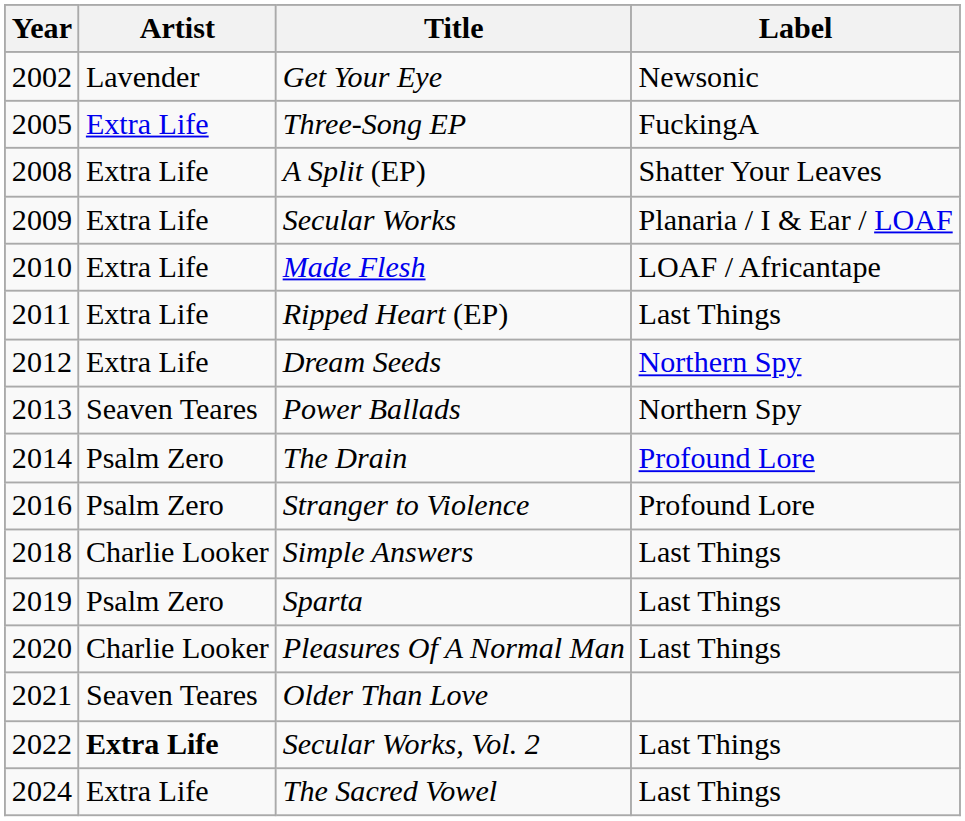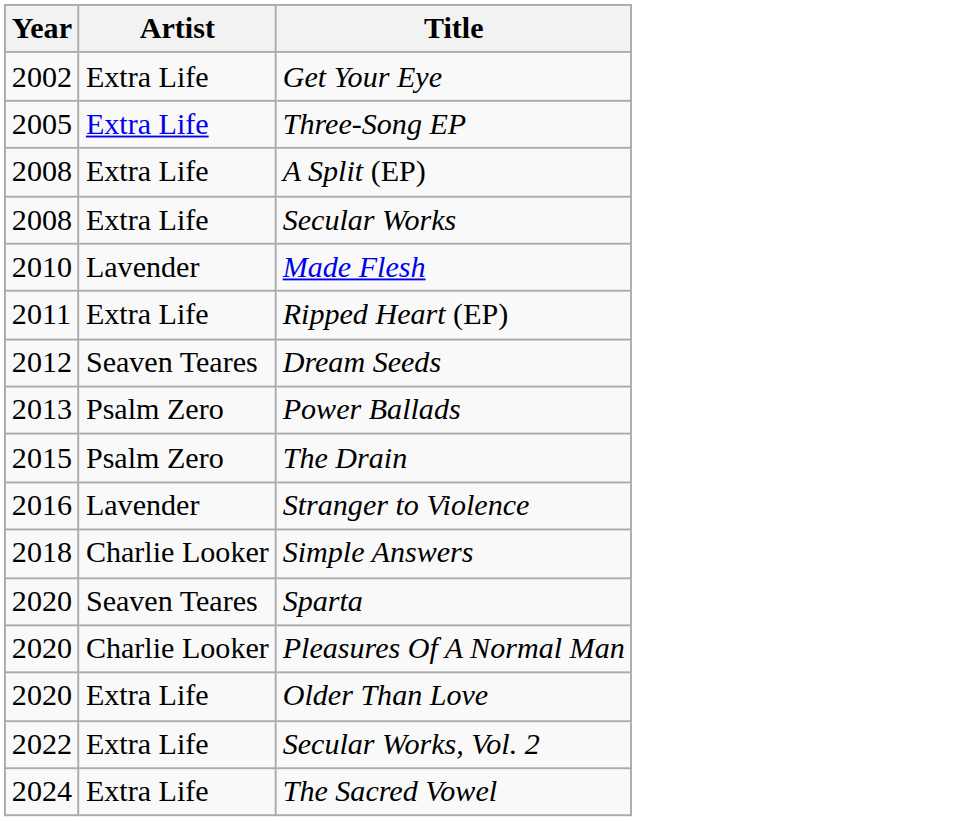- column: Label | Newsonic | FuckingA | Shatter Your Leaves | Planaria / I & Ear / LOAF | LOAF / Africantape | Last Things | Northern Spy | Northern Spy | Profound Lore | Profound Lore | Last Things | Last Things | Last Things | Last Things | Last Things
Get Your Eye | Artist: Lavender -> Extra Life
Secular Works | Year: 2009 -> 2008
Made Flesh | Artist: Extra Life -> Lavender
Dream Seeds | Artist: Extra Life -> Seaven Teares
Power Ballads | Artist: Seaven Teares -> Psalm Zero
The Drain | Year: 2014 -> 2015
Stranger to Violence | Artist: Psalm Zero -> Lavender
Sparta | Year: 2019 -> 2020
Sparta | Artist: Psalm Zero -> Seaven Teares
Older Than Love | Year: 2021 -> 2020
Older Than Love | Artist: Seaven Teares -> Extra Life
Secular Works, Vol. 2 | Artist: bold -> normal
